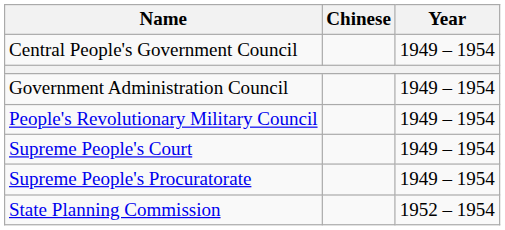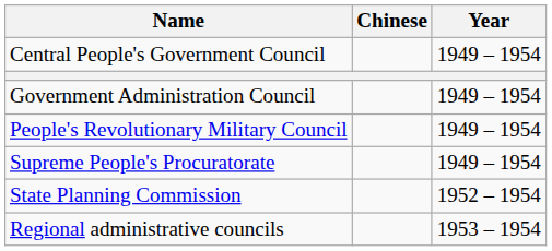- row: Supreme People's Court | 1949 – 1954
+ row: Regional administrative councils | 1953 – 1954
